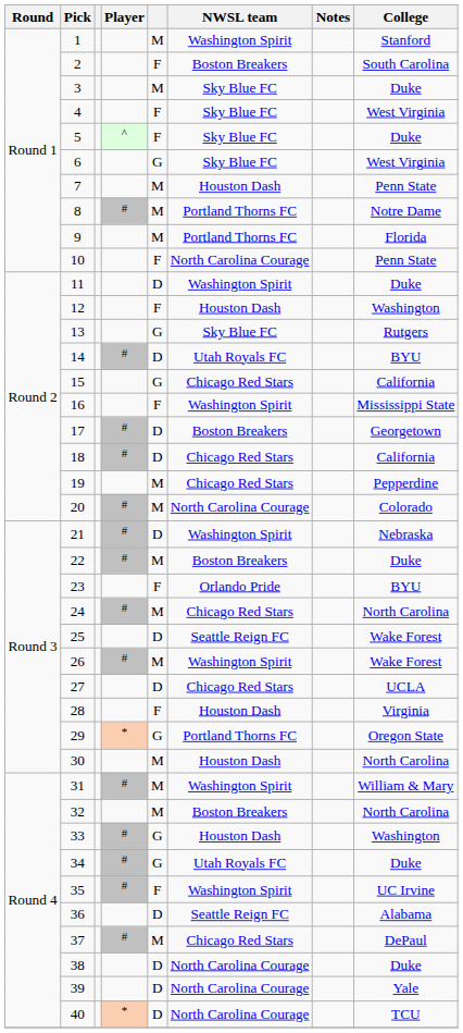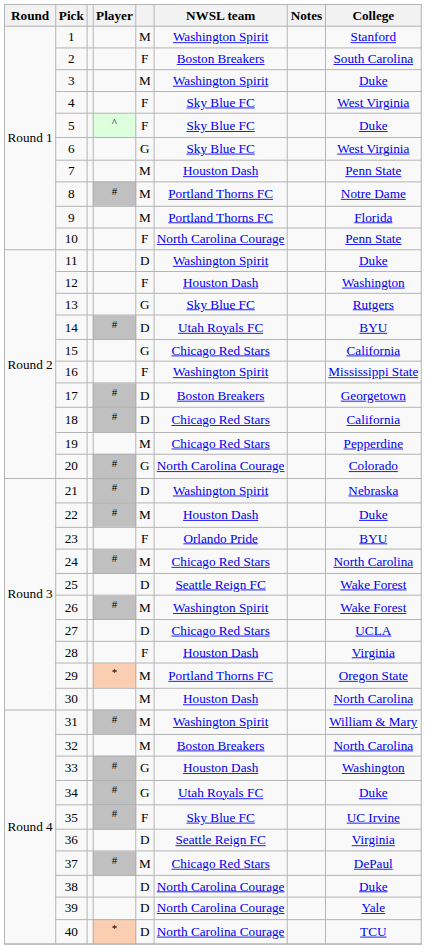3 | NWSL team: Sky Blue FC -> Washington Spirit
20 | column 5: M -> G
22 | NWSL team: Boston Breakers -> Houston Dash
29 | column 5: G -> M
35 | NWSL team: Washington Spirit -> Sky Blue FC
36 | College: Alabama -> Virginia
